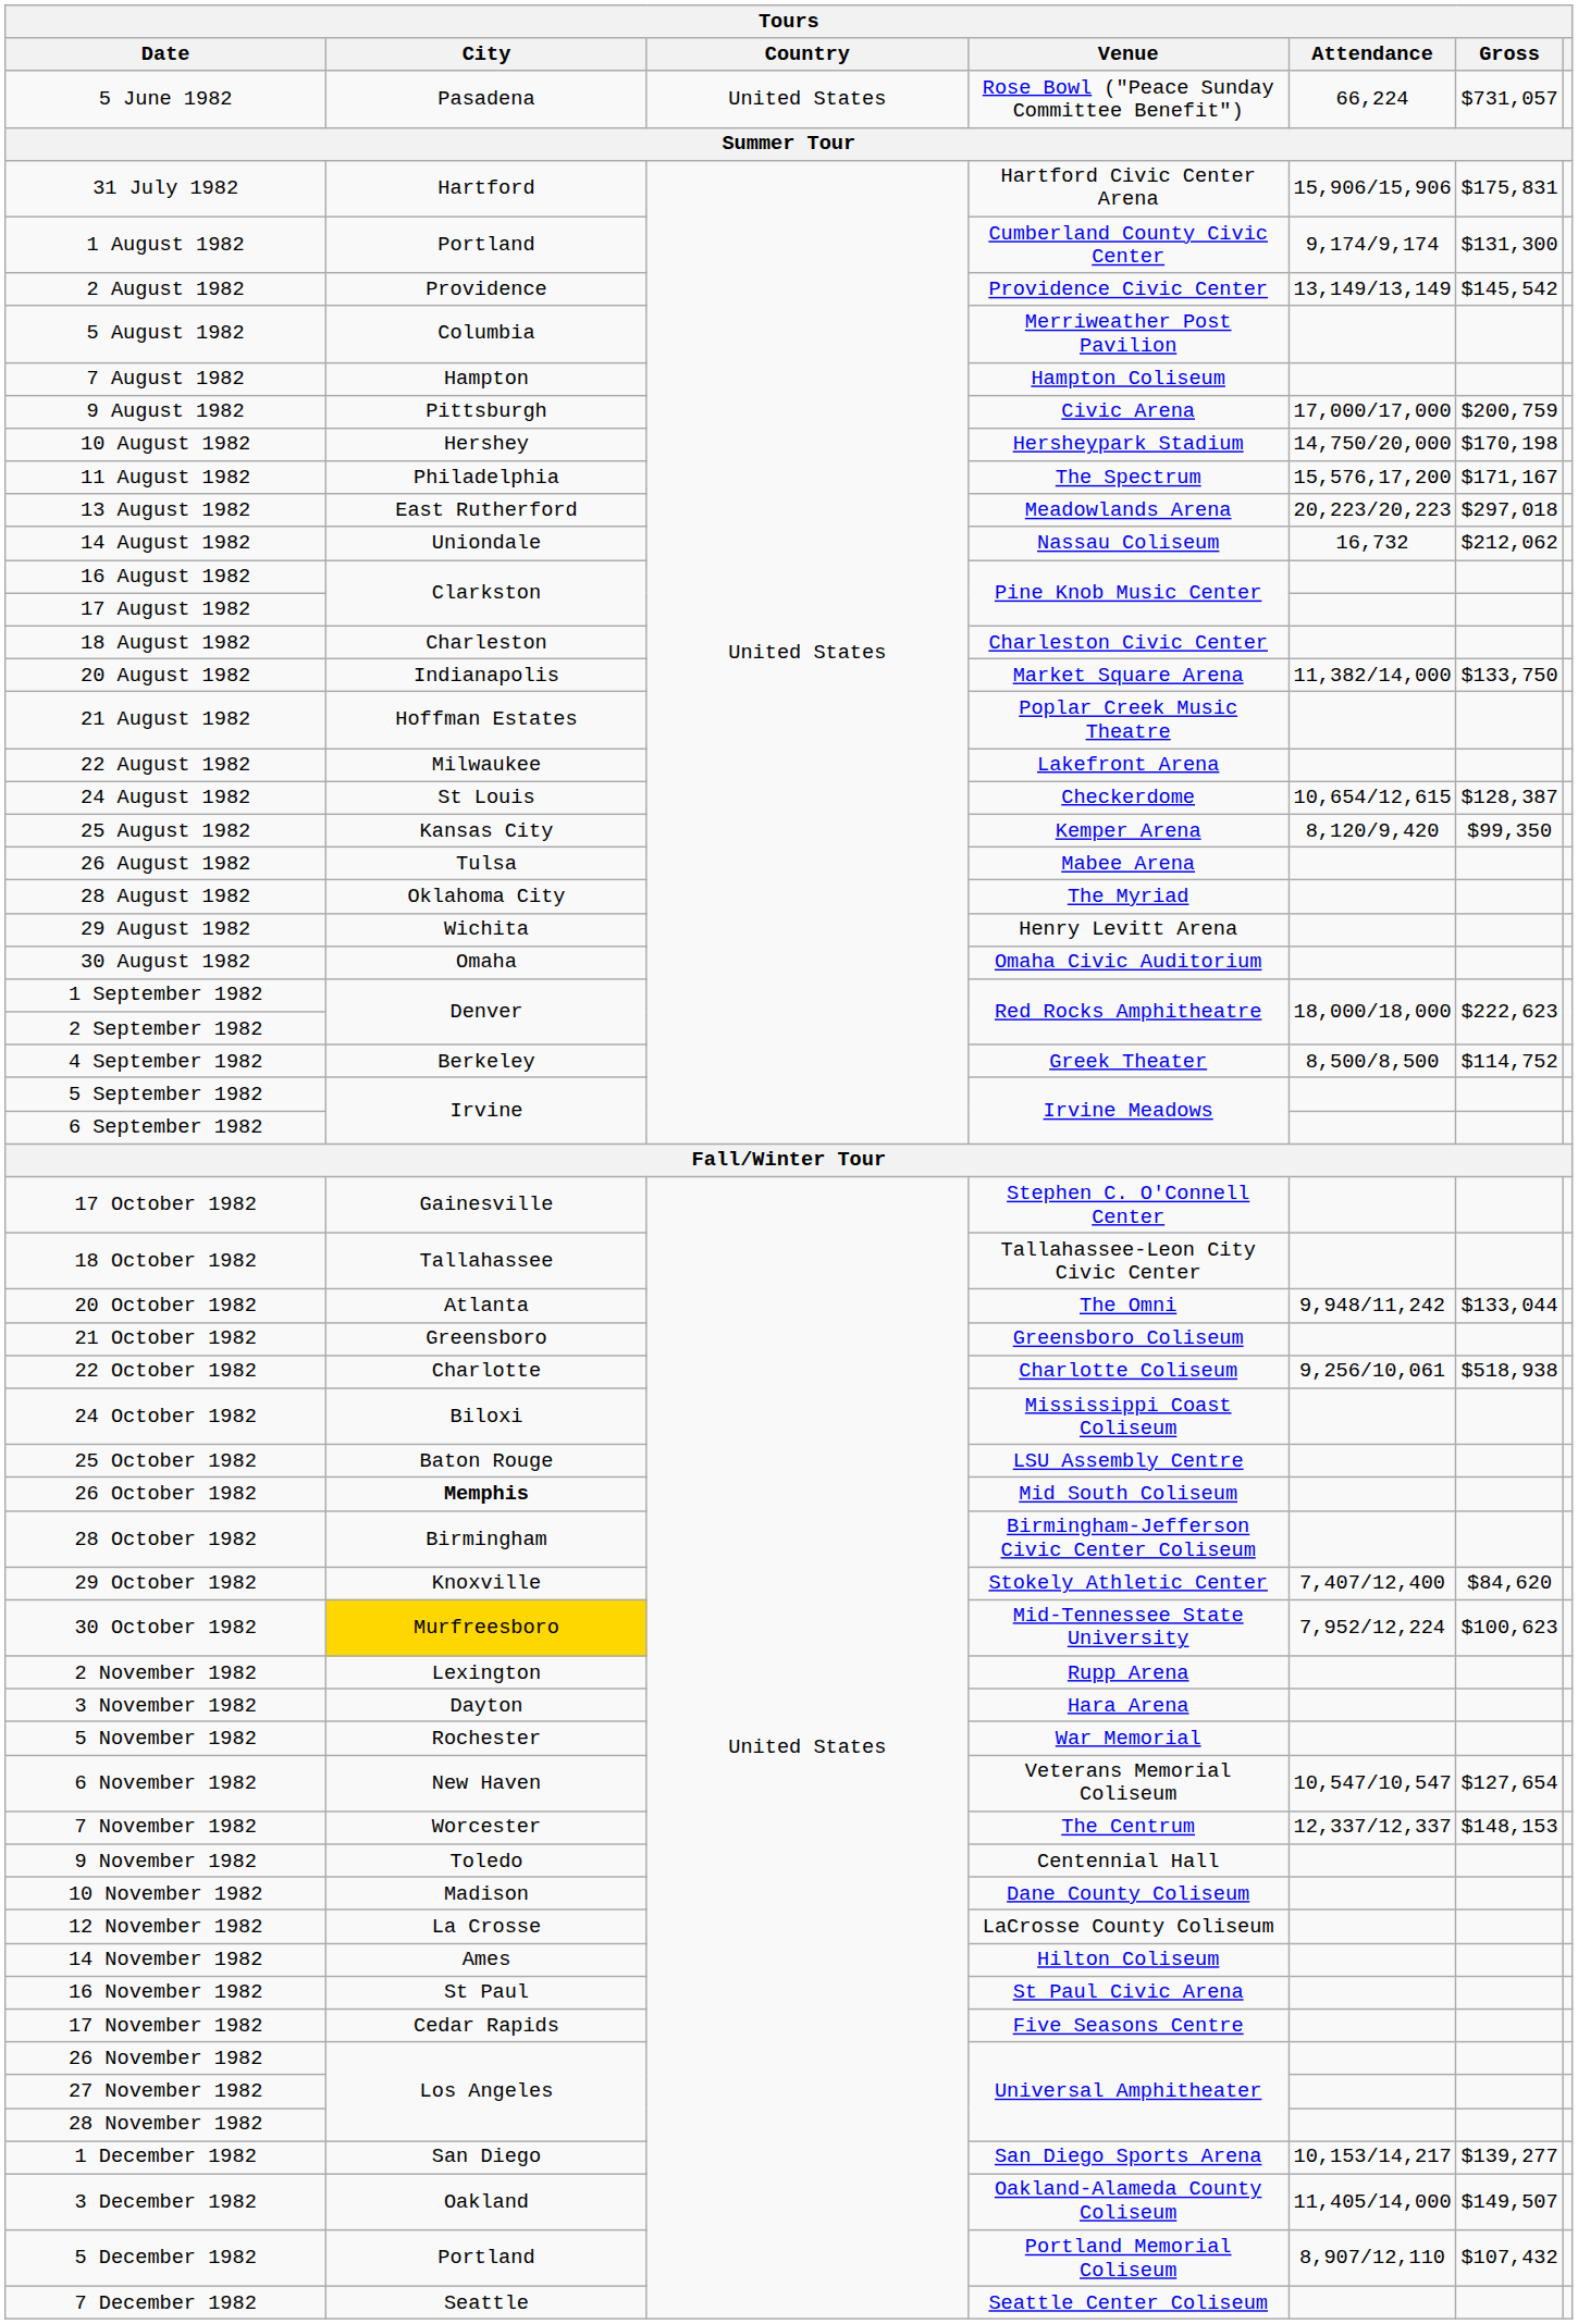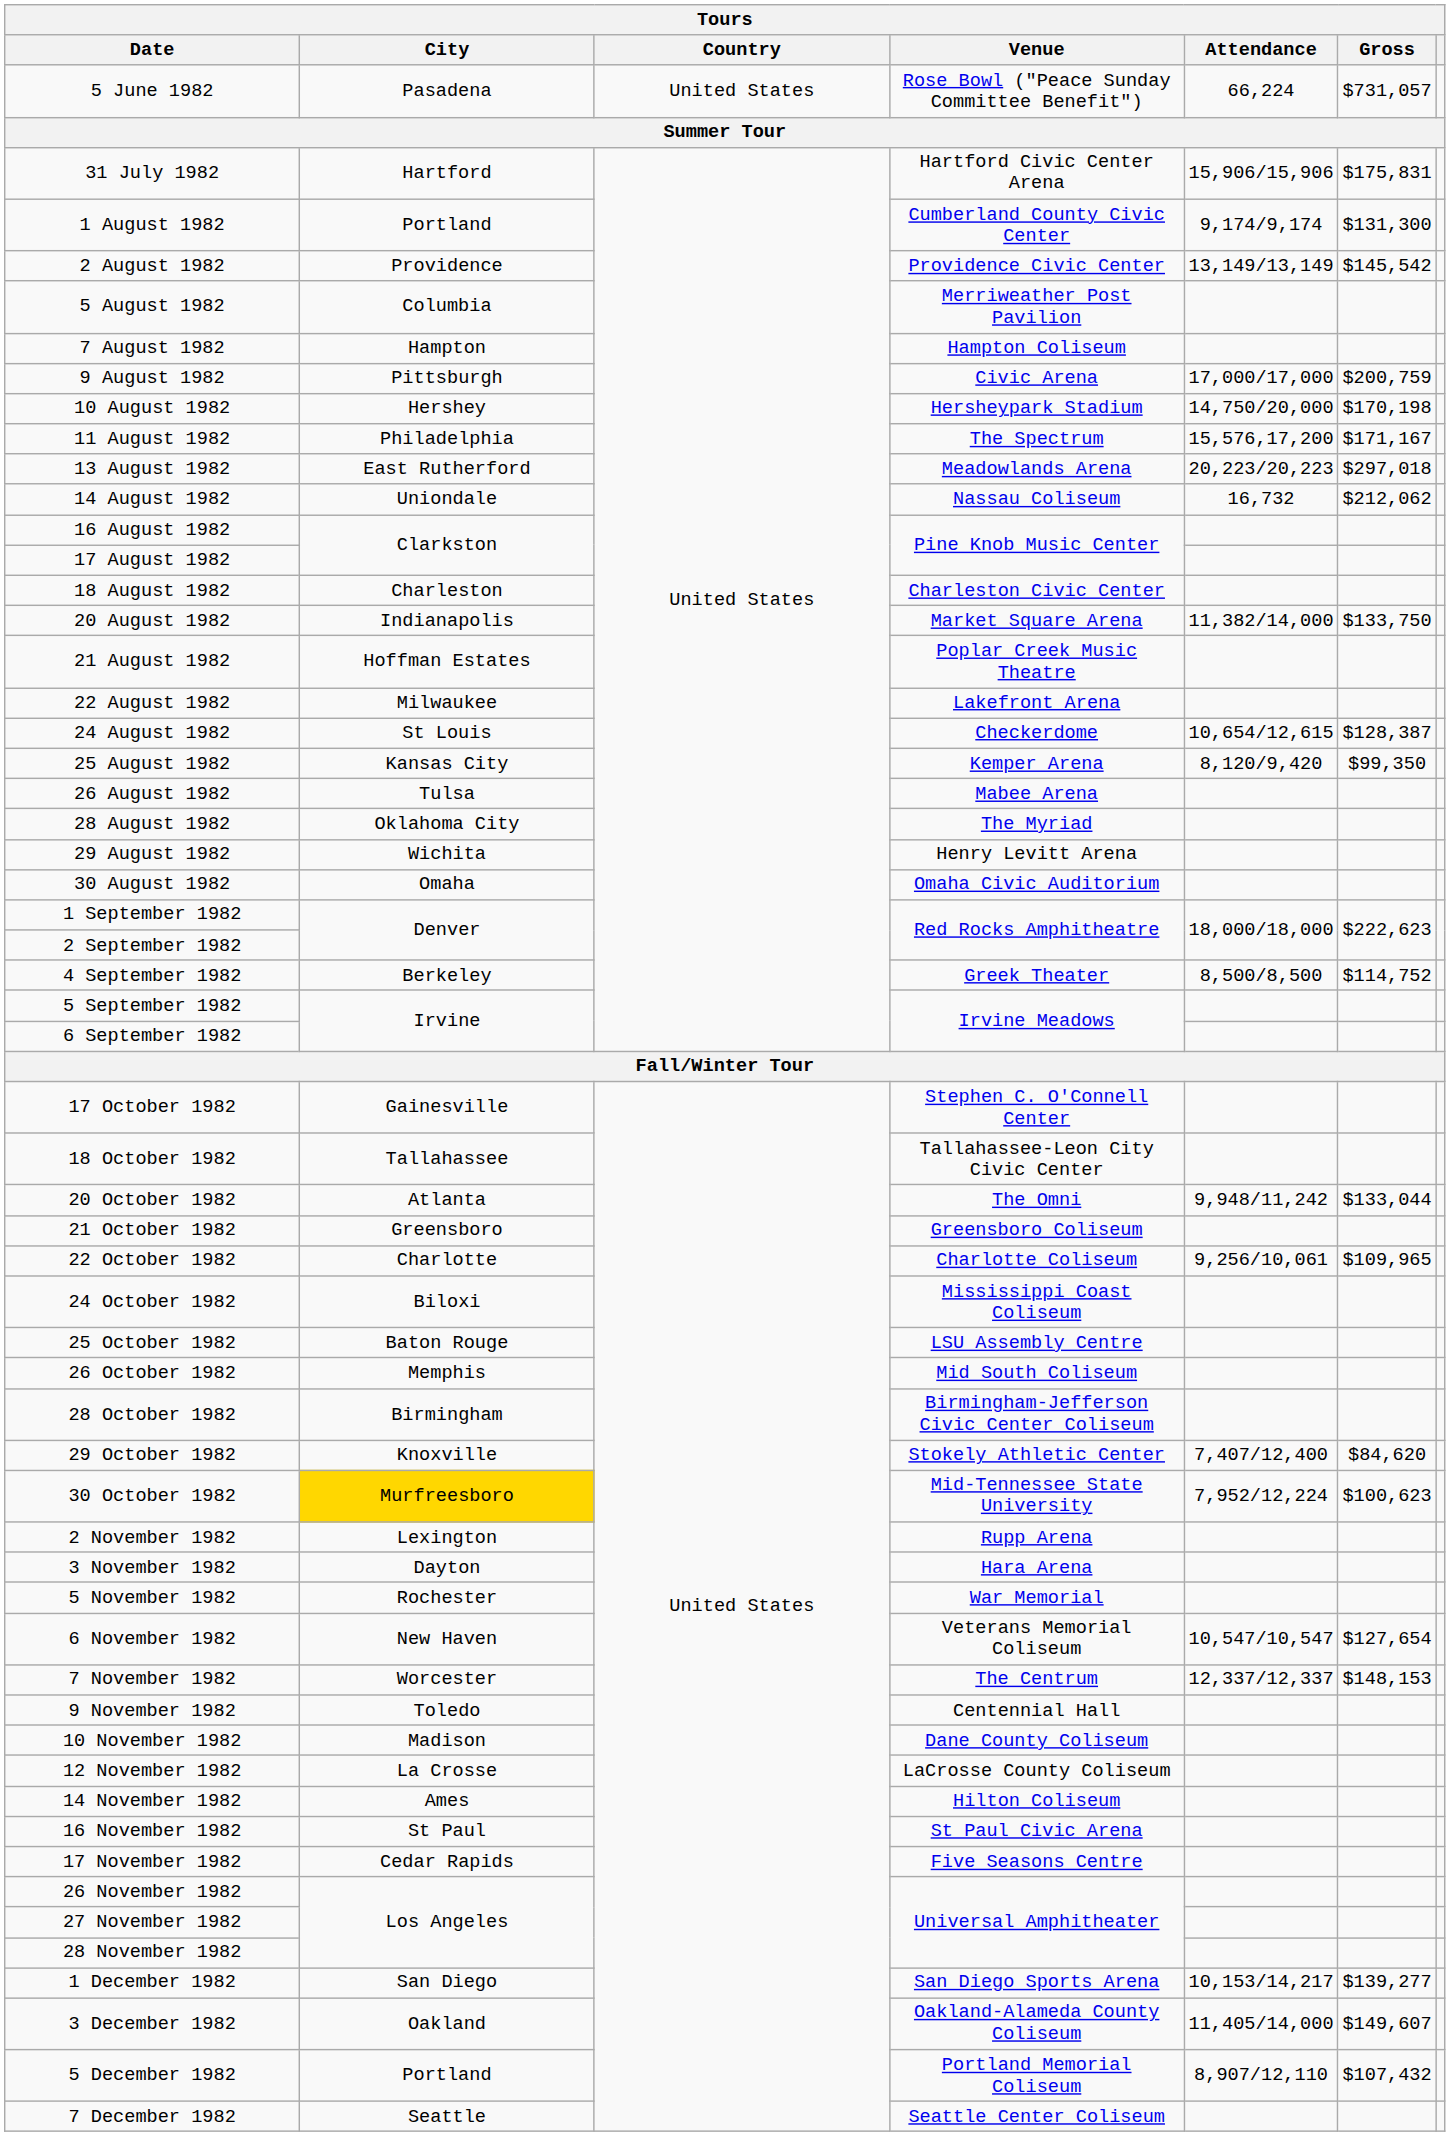22 October 1982 | Gross: $518,938 -> $109,965
26 October 1982 | City: bold -> normal
3 December 1982 | Gross: $149,507 -> $149,607
